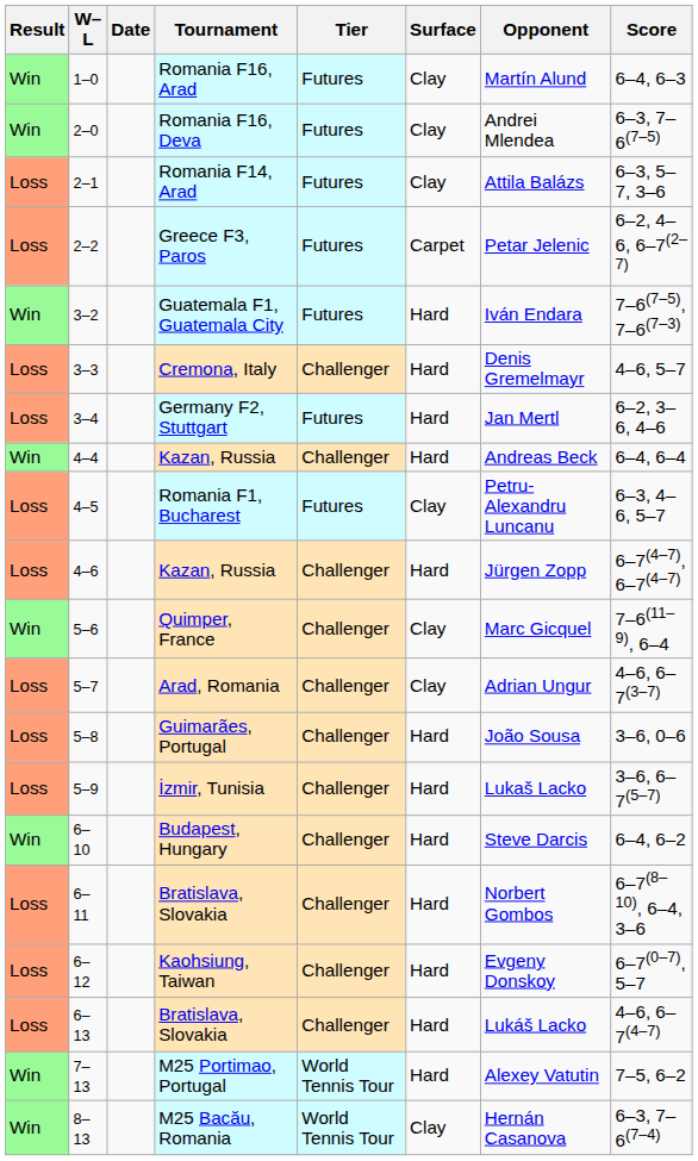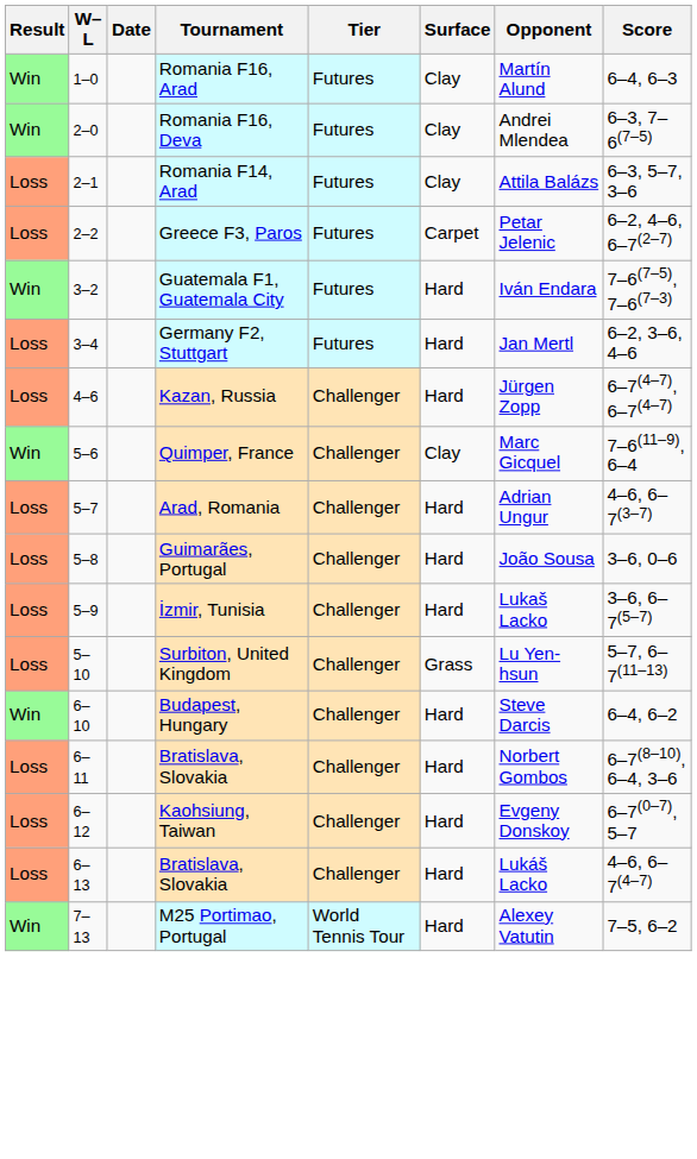- row: Loss | 3–3 | Cremona, Italy | Challenger | Hard | Denis Gremelmayr | 4–6, 5–7
- row: Win | 4–4 | Kazan, Russia | Challenger | Hard | Andreas Beck | 6–4, 6–4
- row: Loss | 4–5 | Romania F1, Bucharest | Futures | Clay | Petru-Alexandru Luncanu | 6–3, 4–6, 5–7
Arad, Romania | Surface: Clay -> Hard
+ row: Loss | 5–10 | Surbiton, United Kingdom | Challenger | Grass | Lu Yen-hsun | 5–7, 6–7(11–13)
- row: Win | 8–13 | M25 Bacău, Romania | World Tennis Tour | Clay | Hernán Casanova | 6–3, 7–6(7–4)
